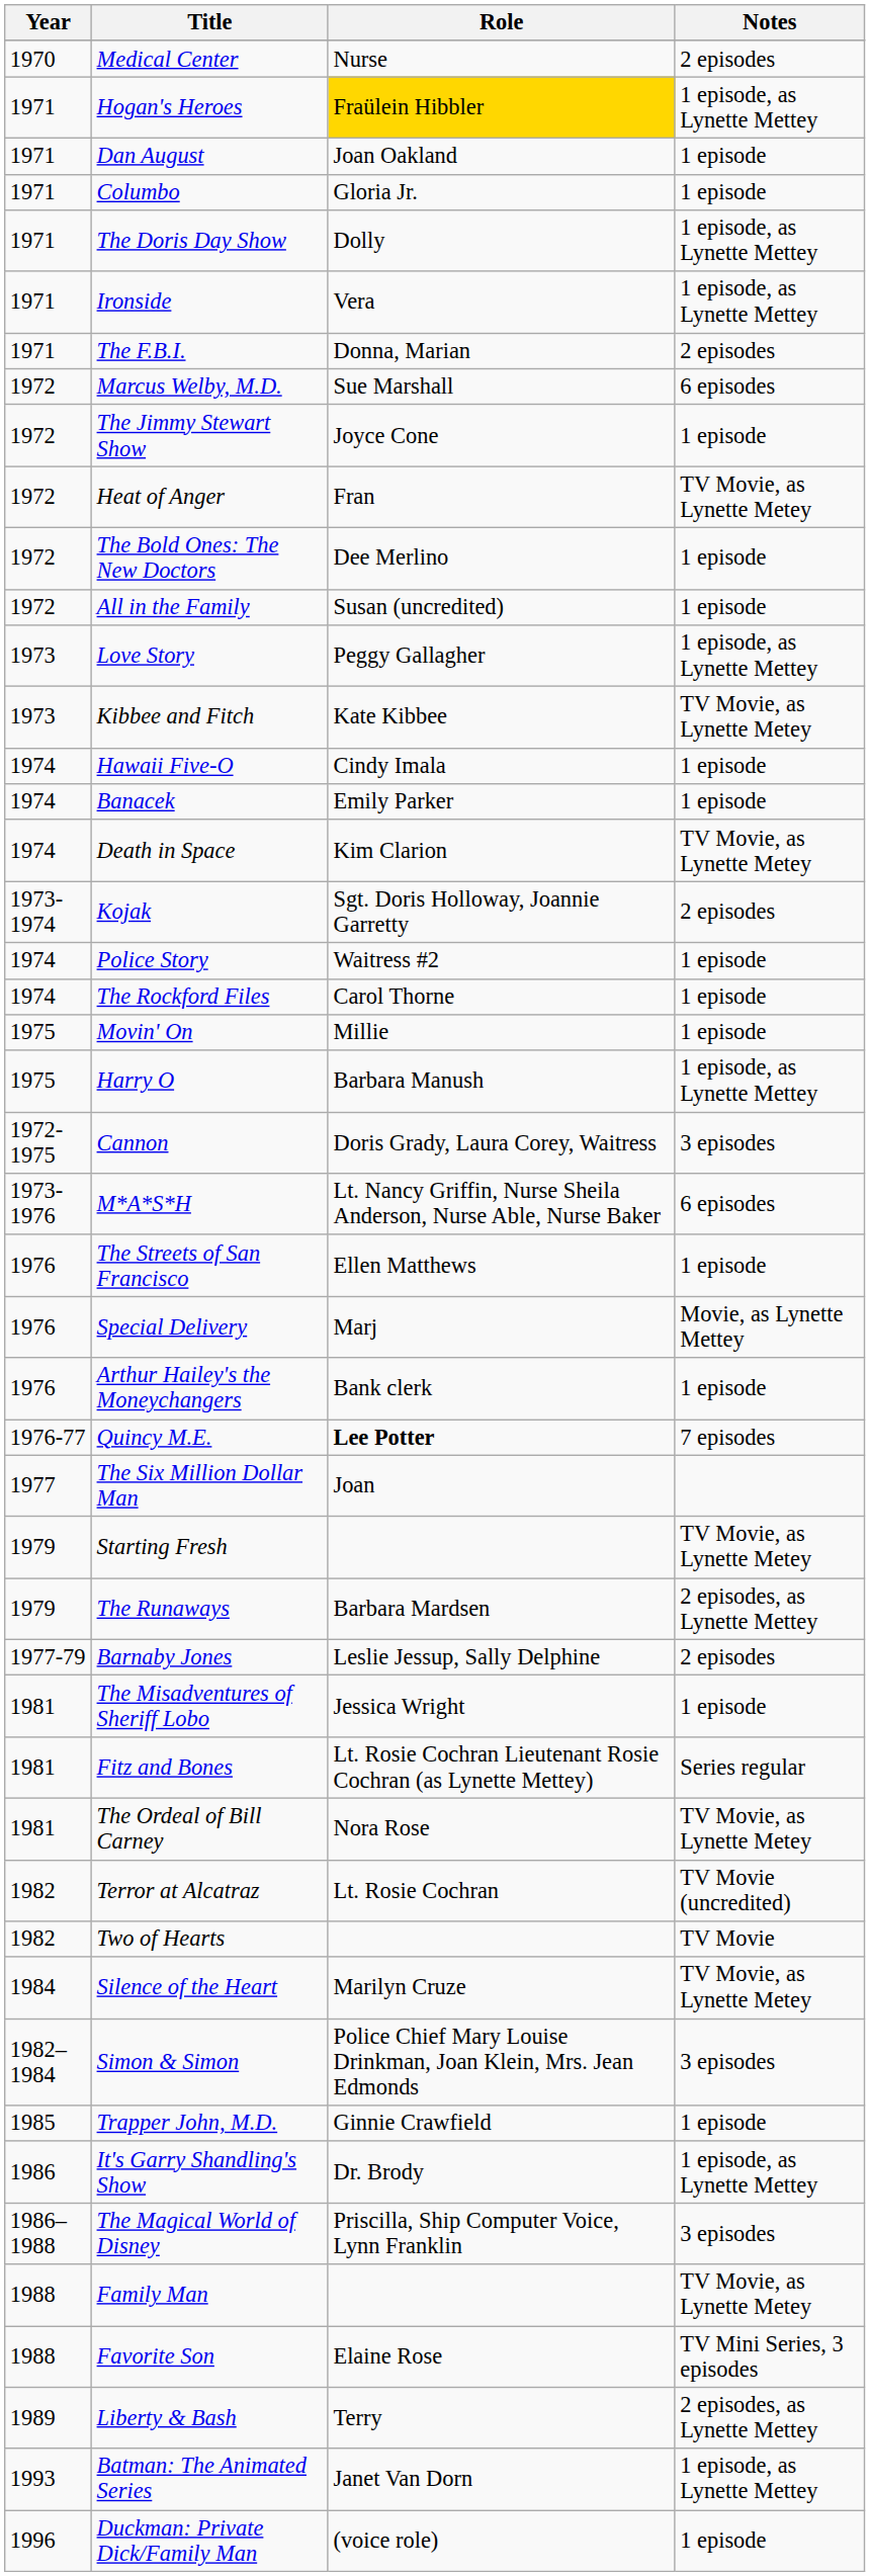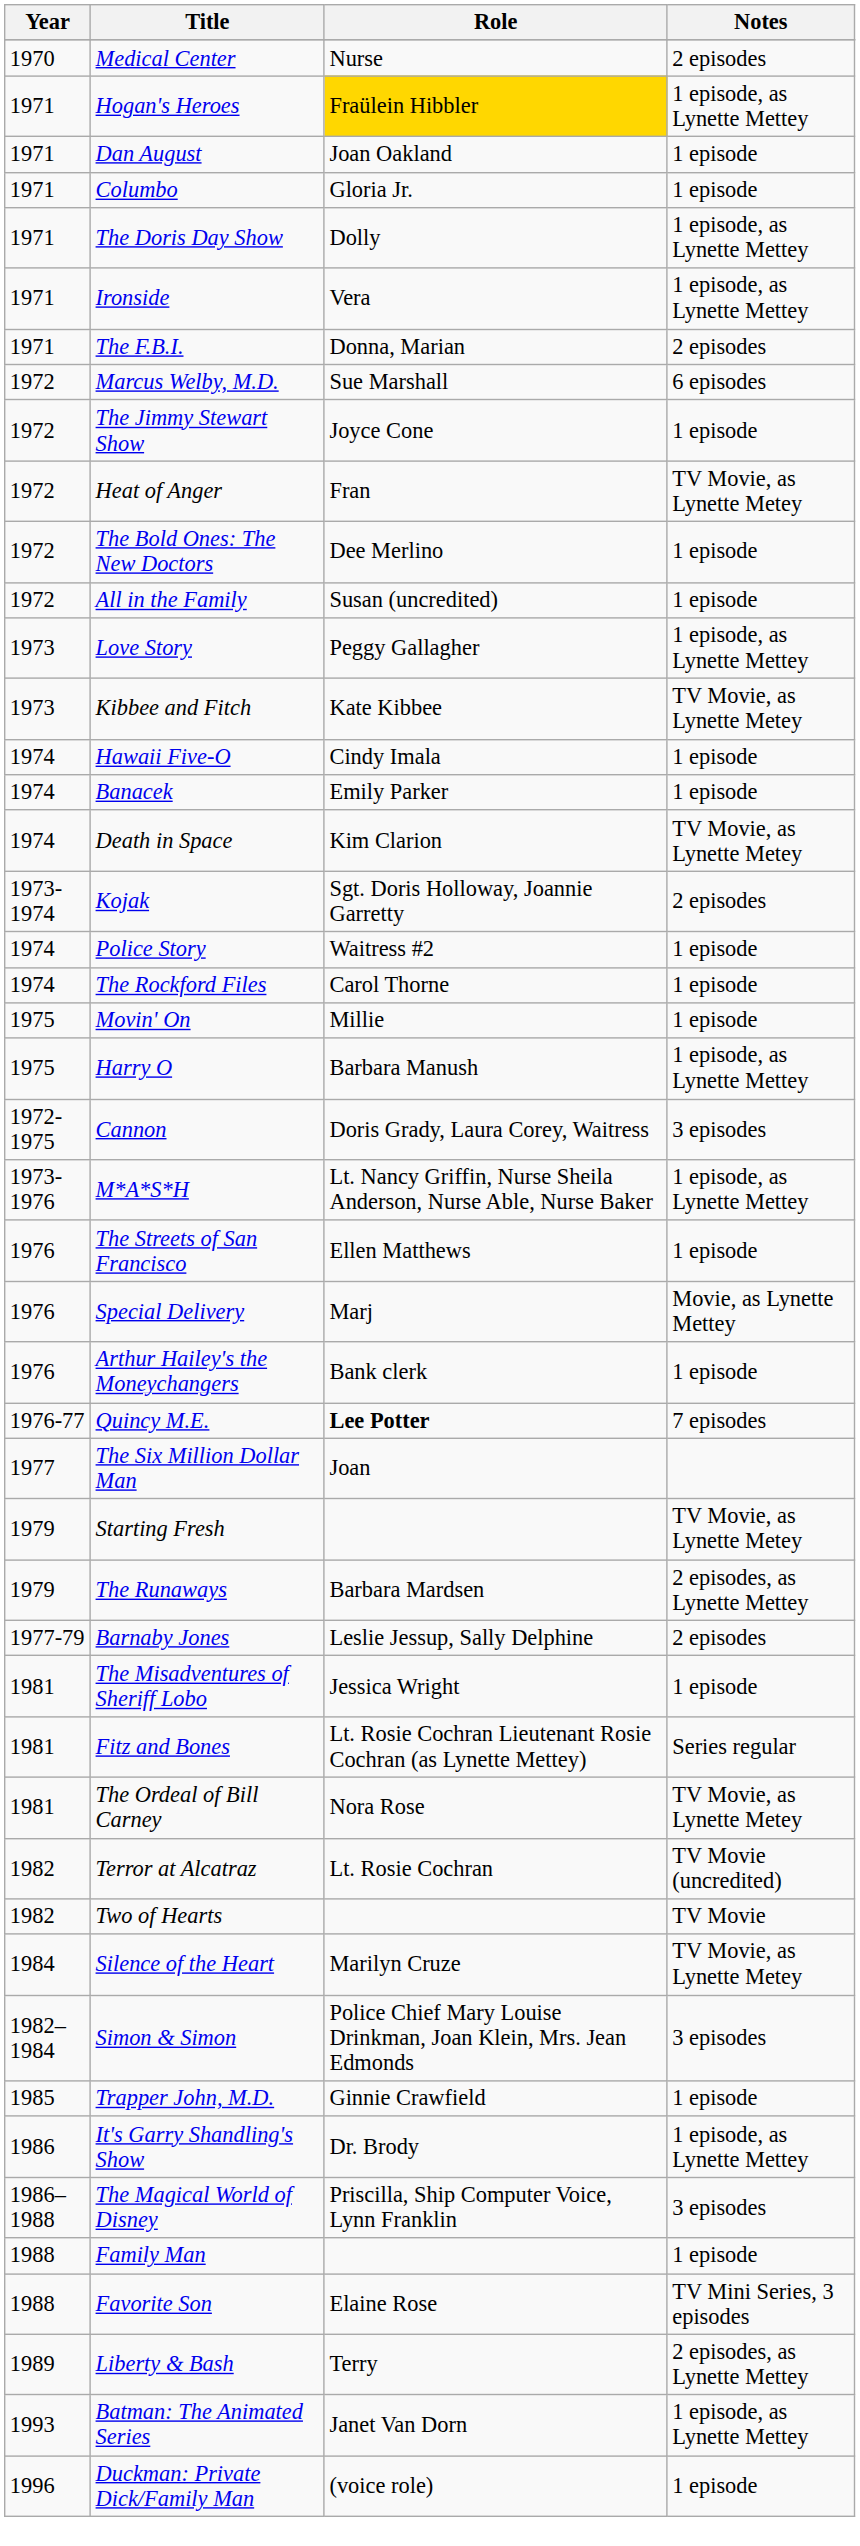M*A*S*H | Notes: 6 episodes -> 1 episode, as Lynette Mettey
Family Man | Notes: TV Movie, as Lynette Metey -> 1 episode
